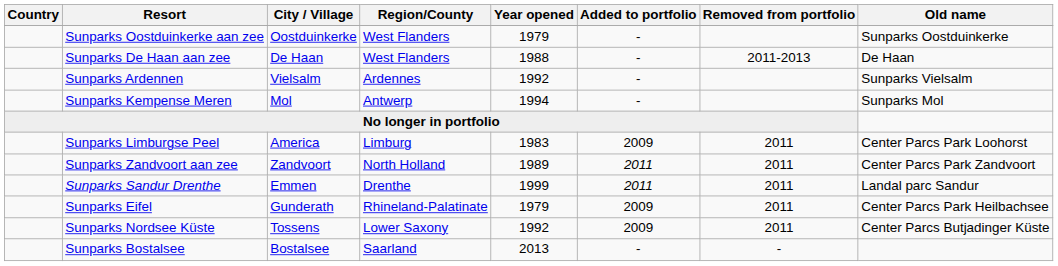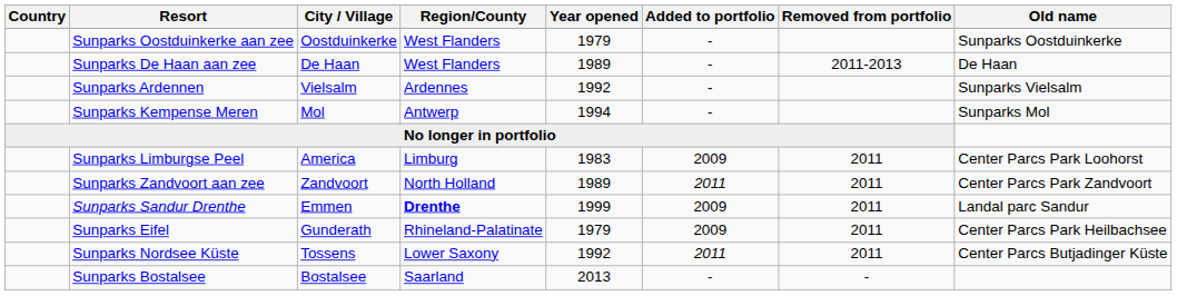Sunparks De Haan aan zee | Year opened: 1988 -> 1989
Sunparks Sandur Drenthe | Region/County: normal -> bold
Sunparks Sandur Drenthe | Added to portfolio: 2011 -> 2009
Sunparks Nordsee Küste | Added to portfolio: 2009 -> 2011
